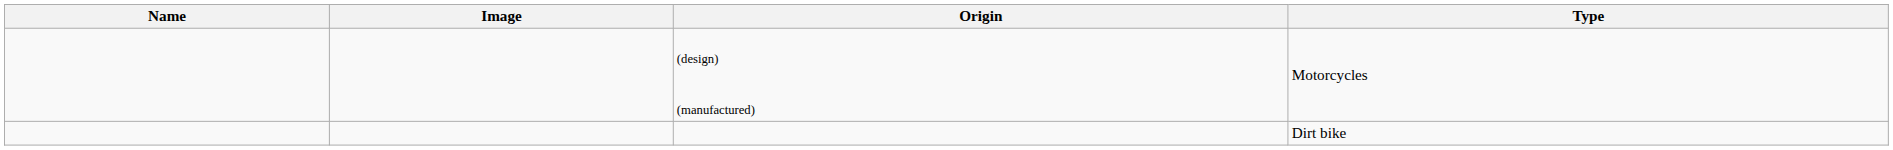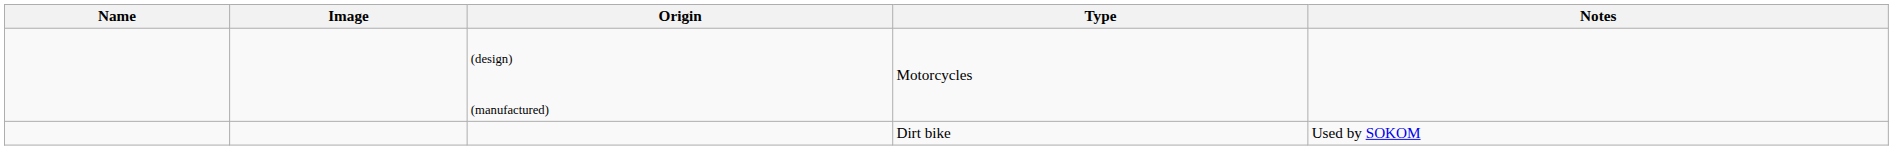+ column: Notes | Used by SOKOM
